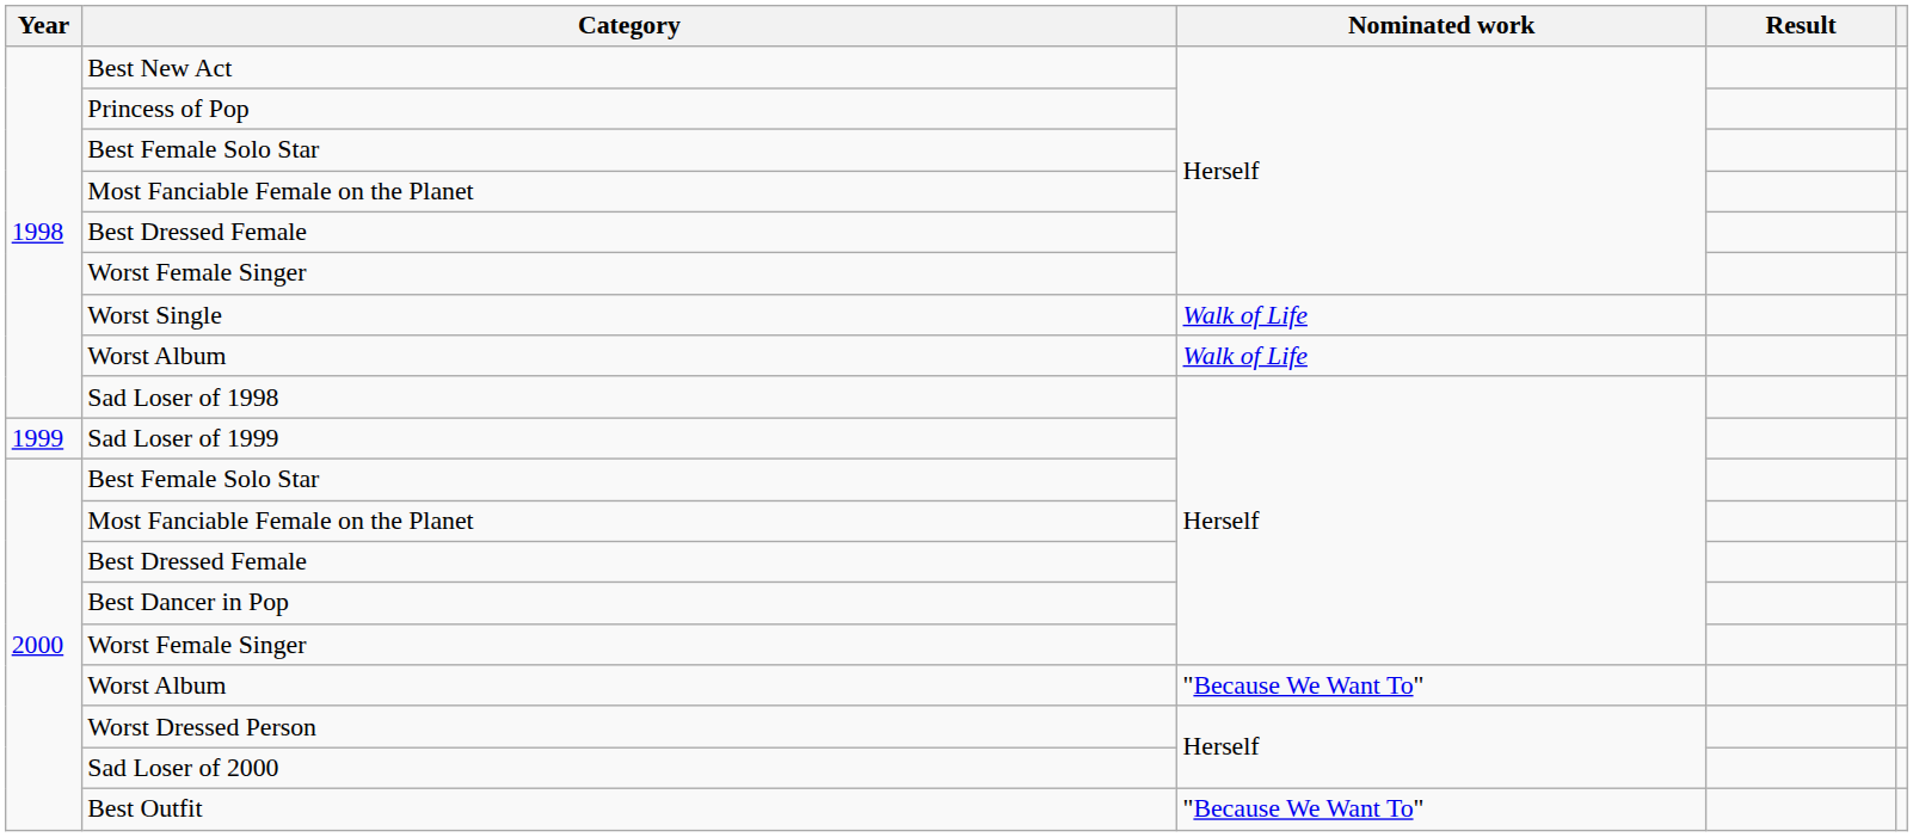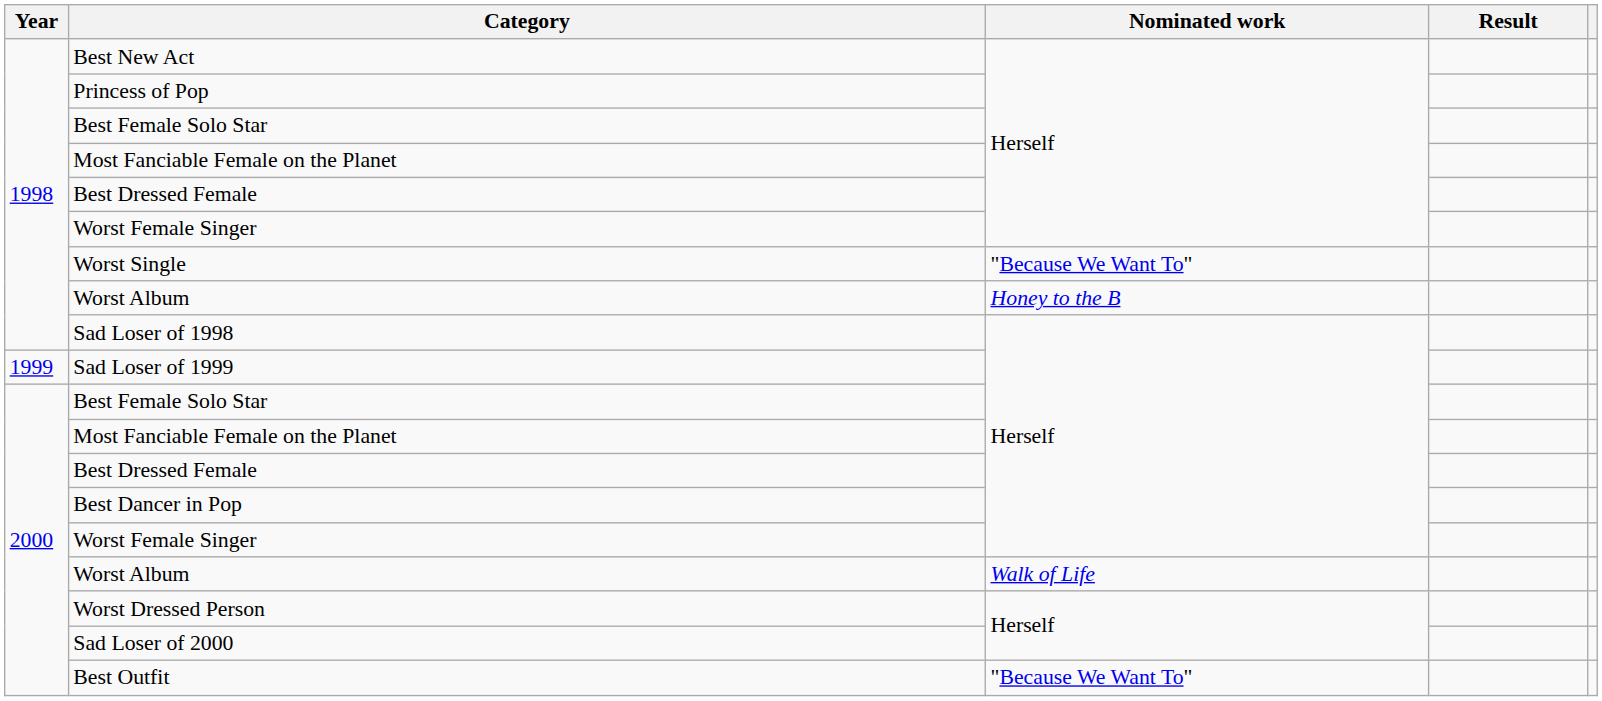Worst Single | Nominated work: Walk of Life -> "Because We Want To"
1998 / Worst Album | Nominated work: Walk of Life -> Honey to the B
2000 / Worst Album | Nominated work: "Because We Want To" -> Walk of Life
